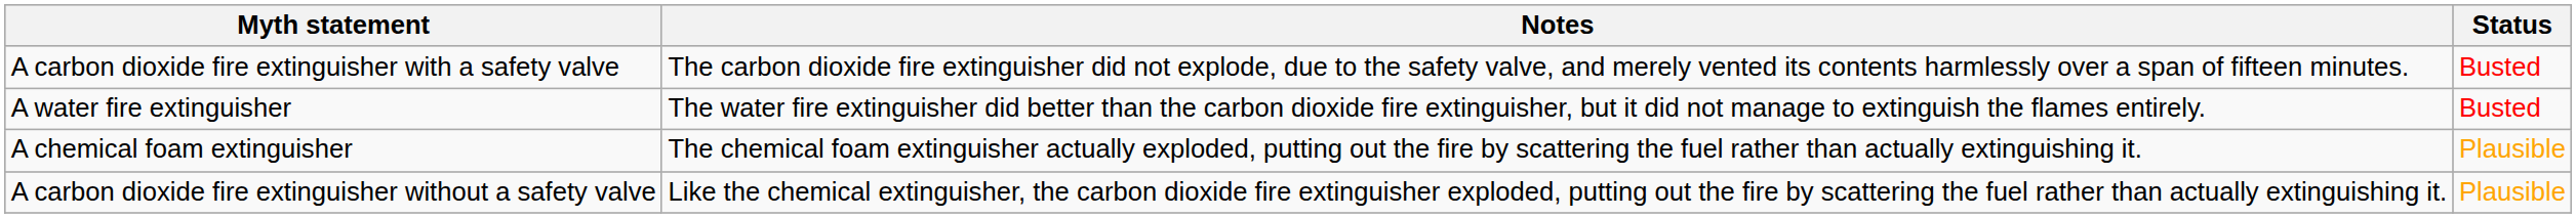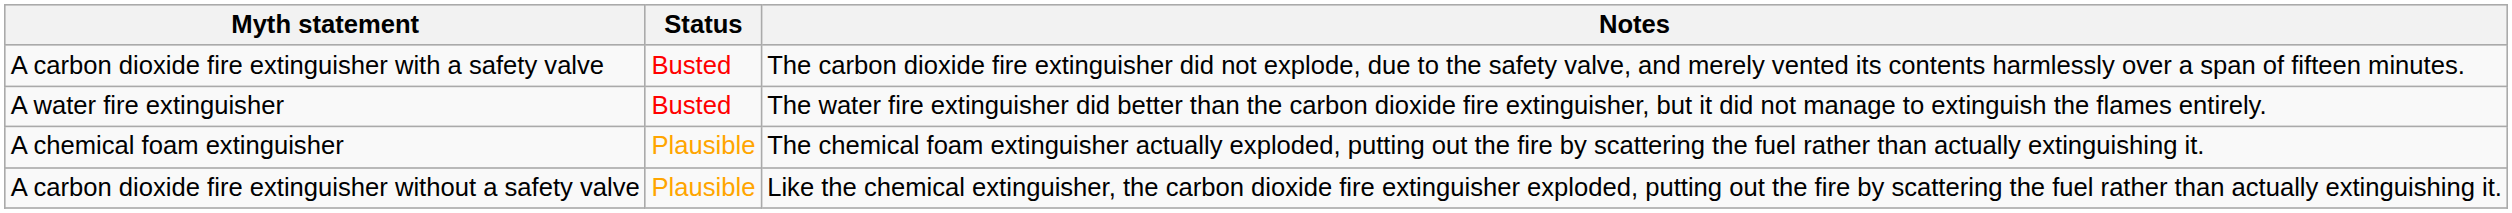columns swapped: Status <-> Notes
